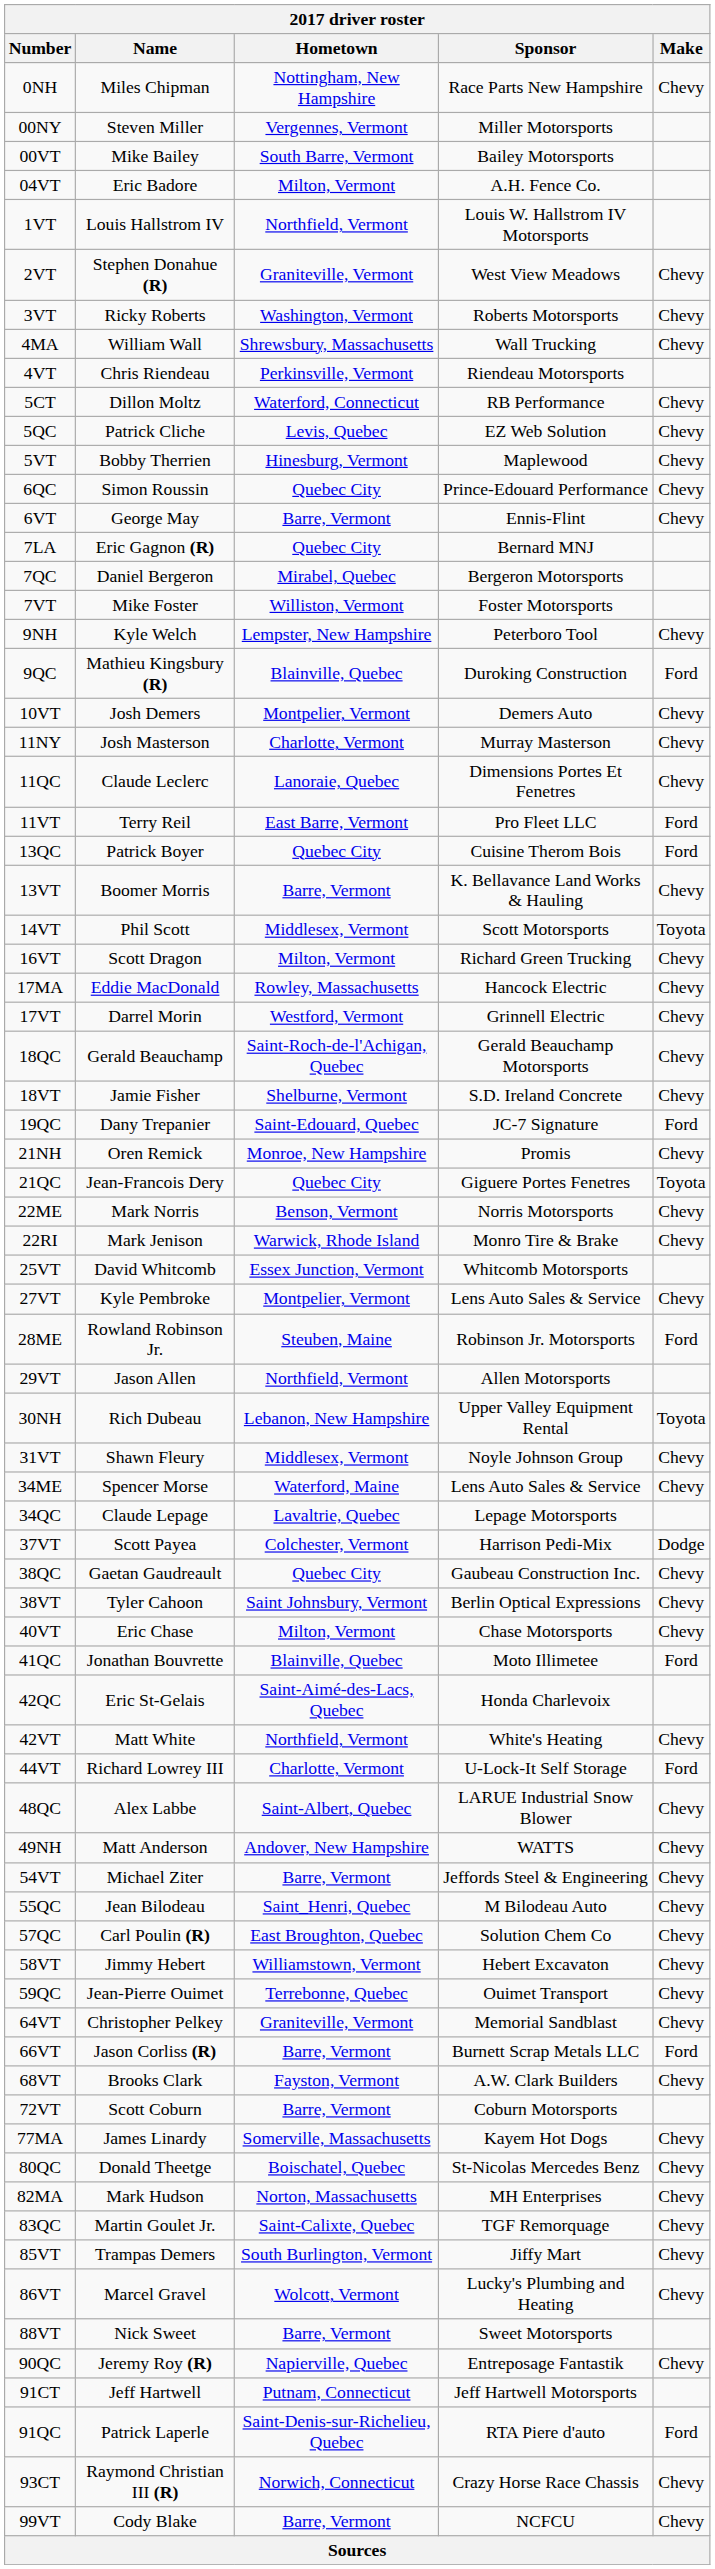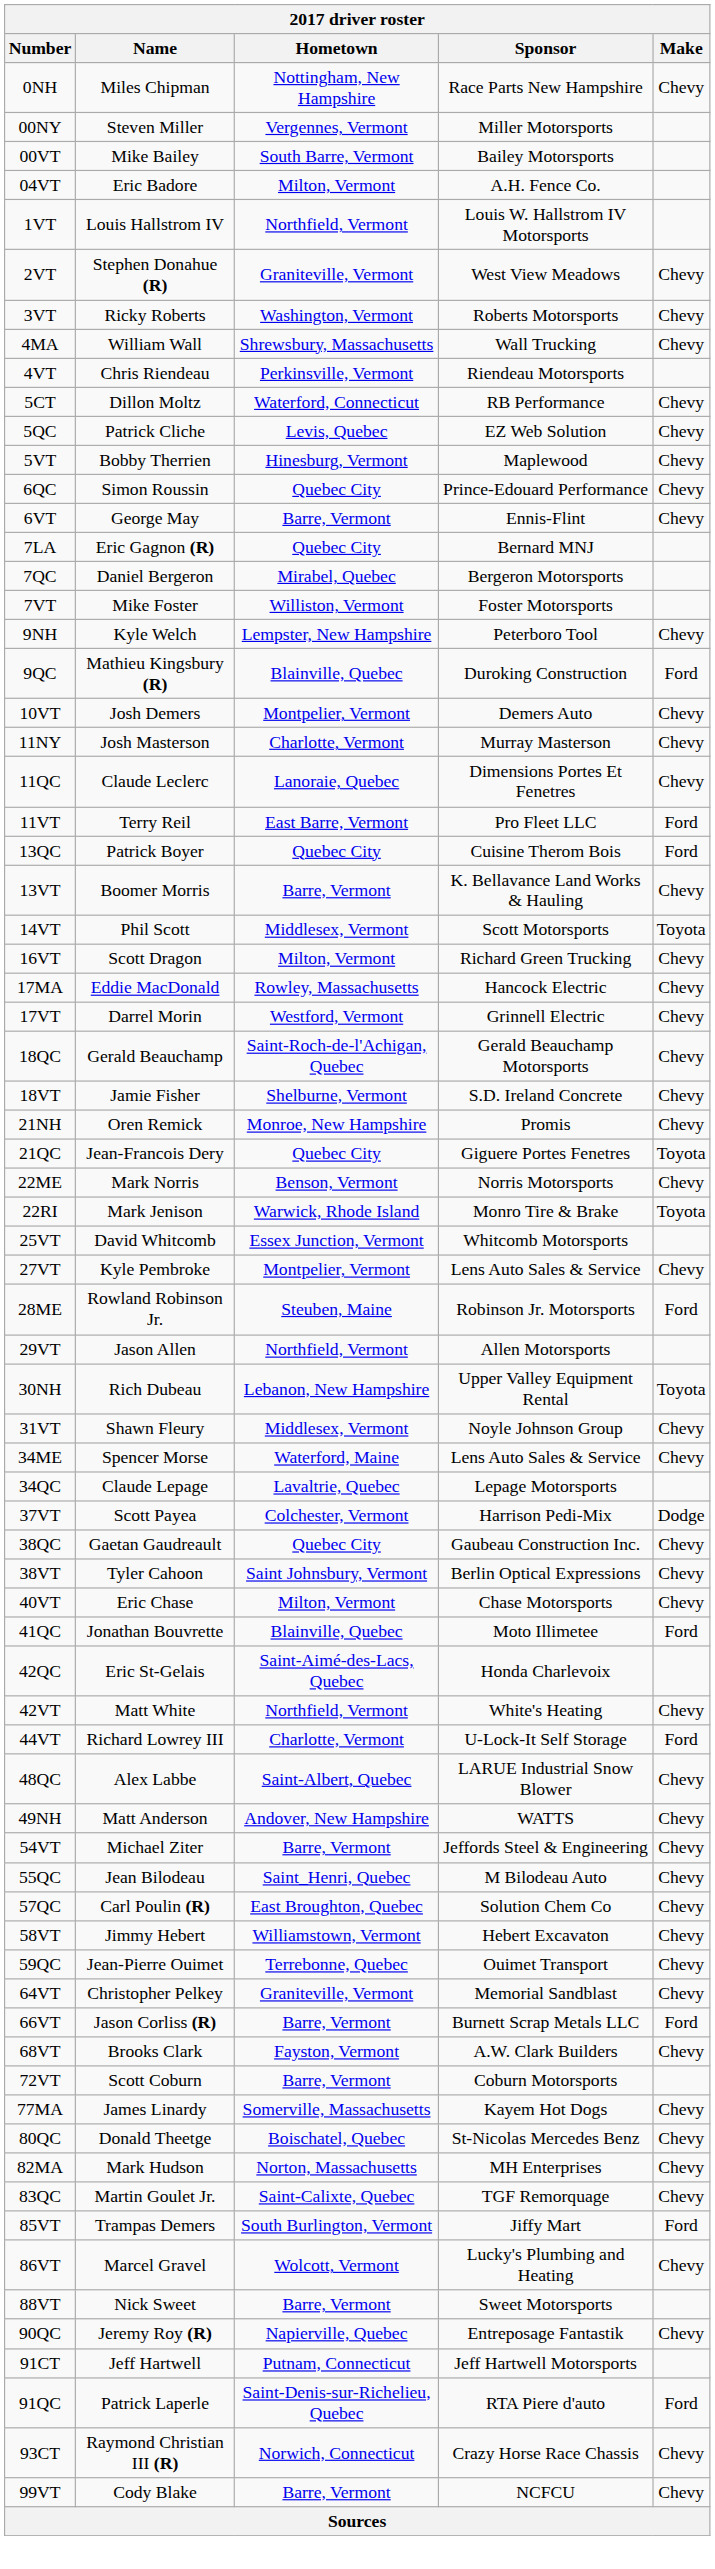- row: 19QC | Dany Trepanier | Saint-Edouard, Quebec | JC-7 Signature | Ford
22RI | Make: Chevy -> Toyota
85VT | Make: Chevy -> Ford
